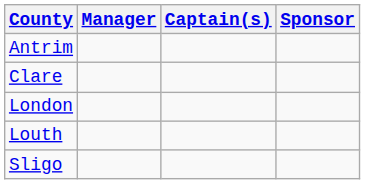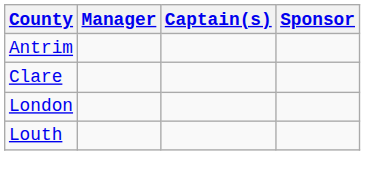- row: Sligo
